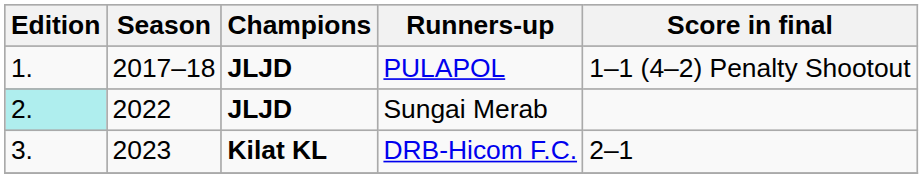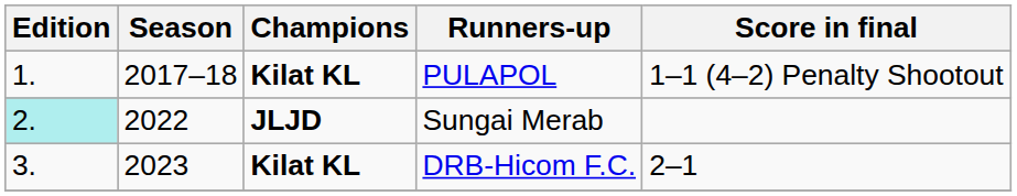PULAPOL | Champions: JLJD -> Kilat KL
